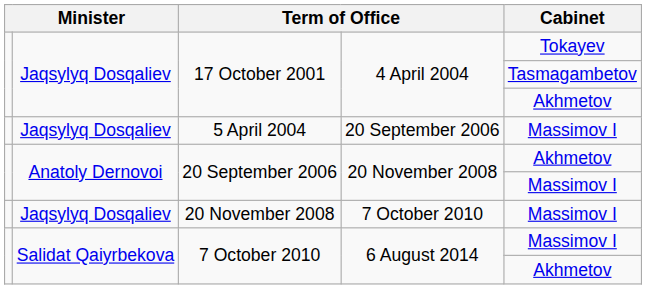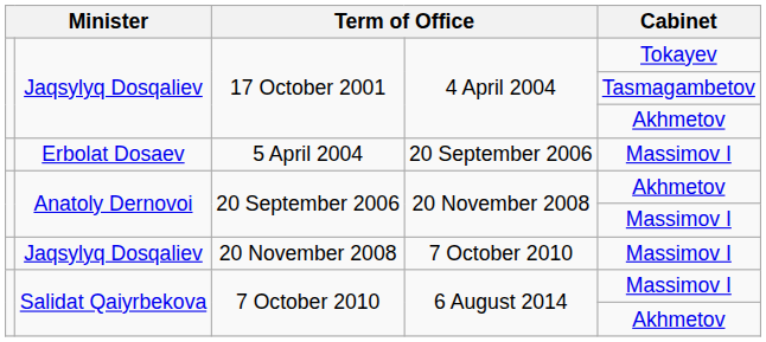5 April 2004 | column 2: Jaqsylyq Dosqaliev -> Erbolat Dosaev
